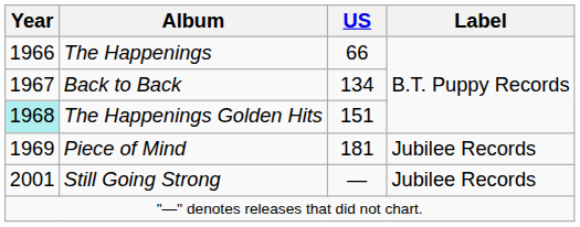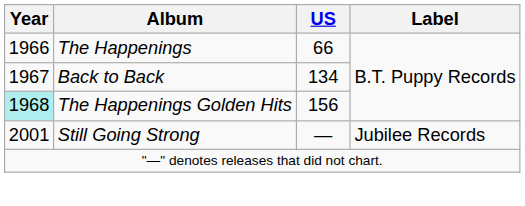The Happenings Golden Hits | US: 151 -> 156
- row: 1969 | Piece of Mind | 181 | Jubilee Records
